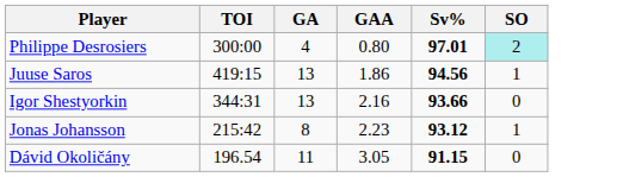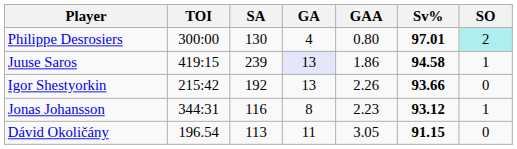+ column: SA | 130 | 239 | 192 | 116 | 113
Juuse Saros | GA: no background -> lavender background
Juuse Saros | Sv%: 94.56 -> 94.58
Igor Shestyorkin | TOI: 344:31 -> 215:42
Igor Shestyorkin | GAA: 2.16 -> 2.26
Jonas Johansson | TOI: 215:42 -> 344:31
